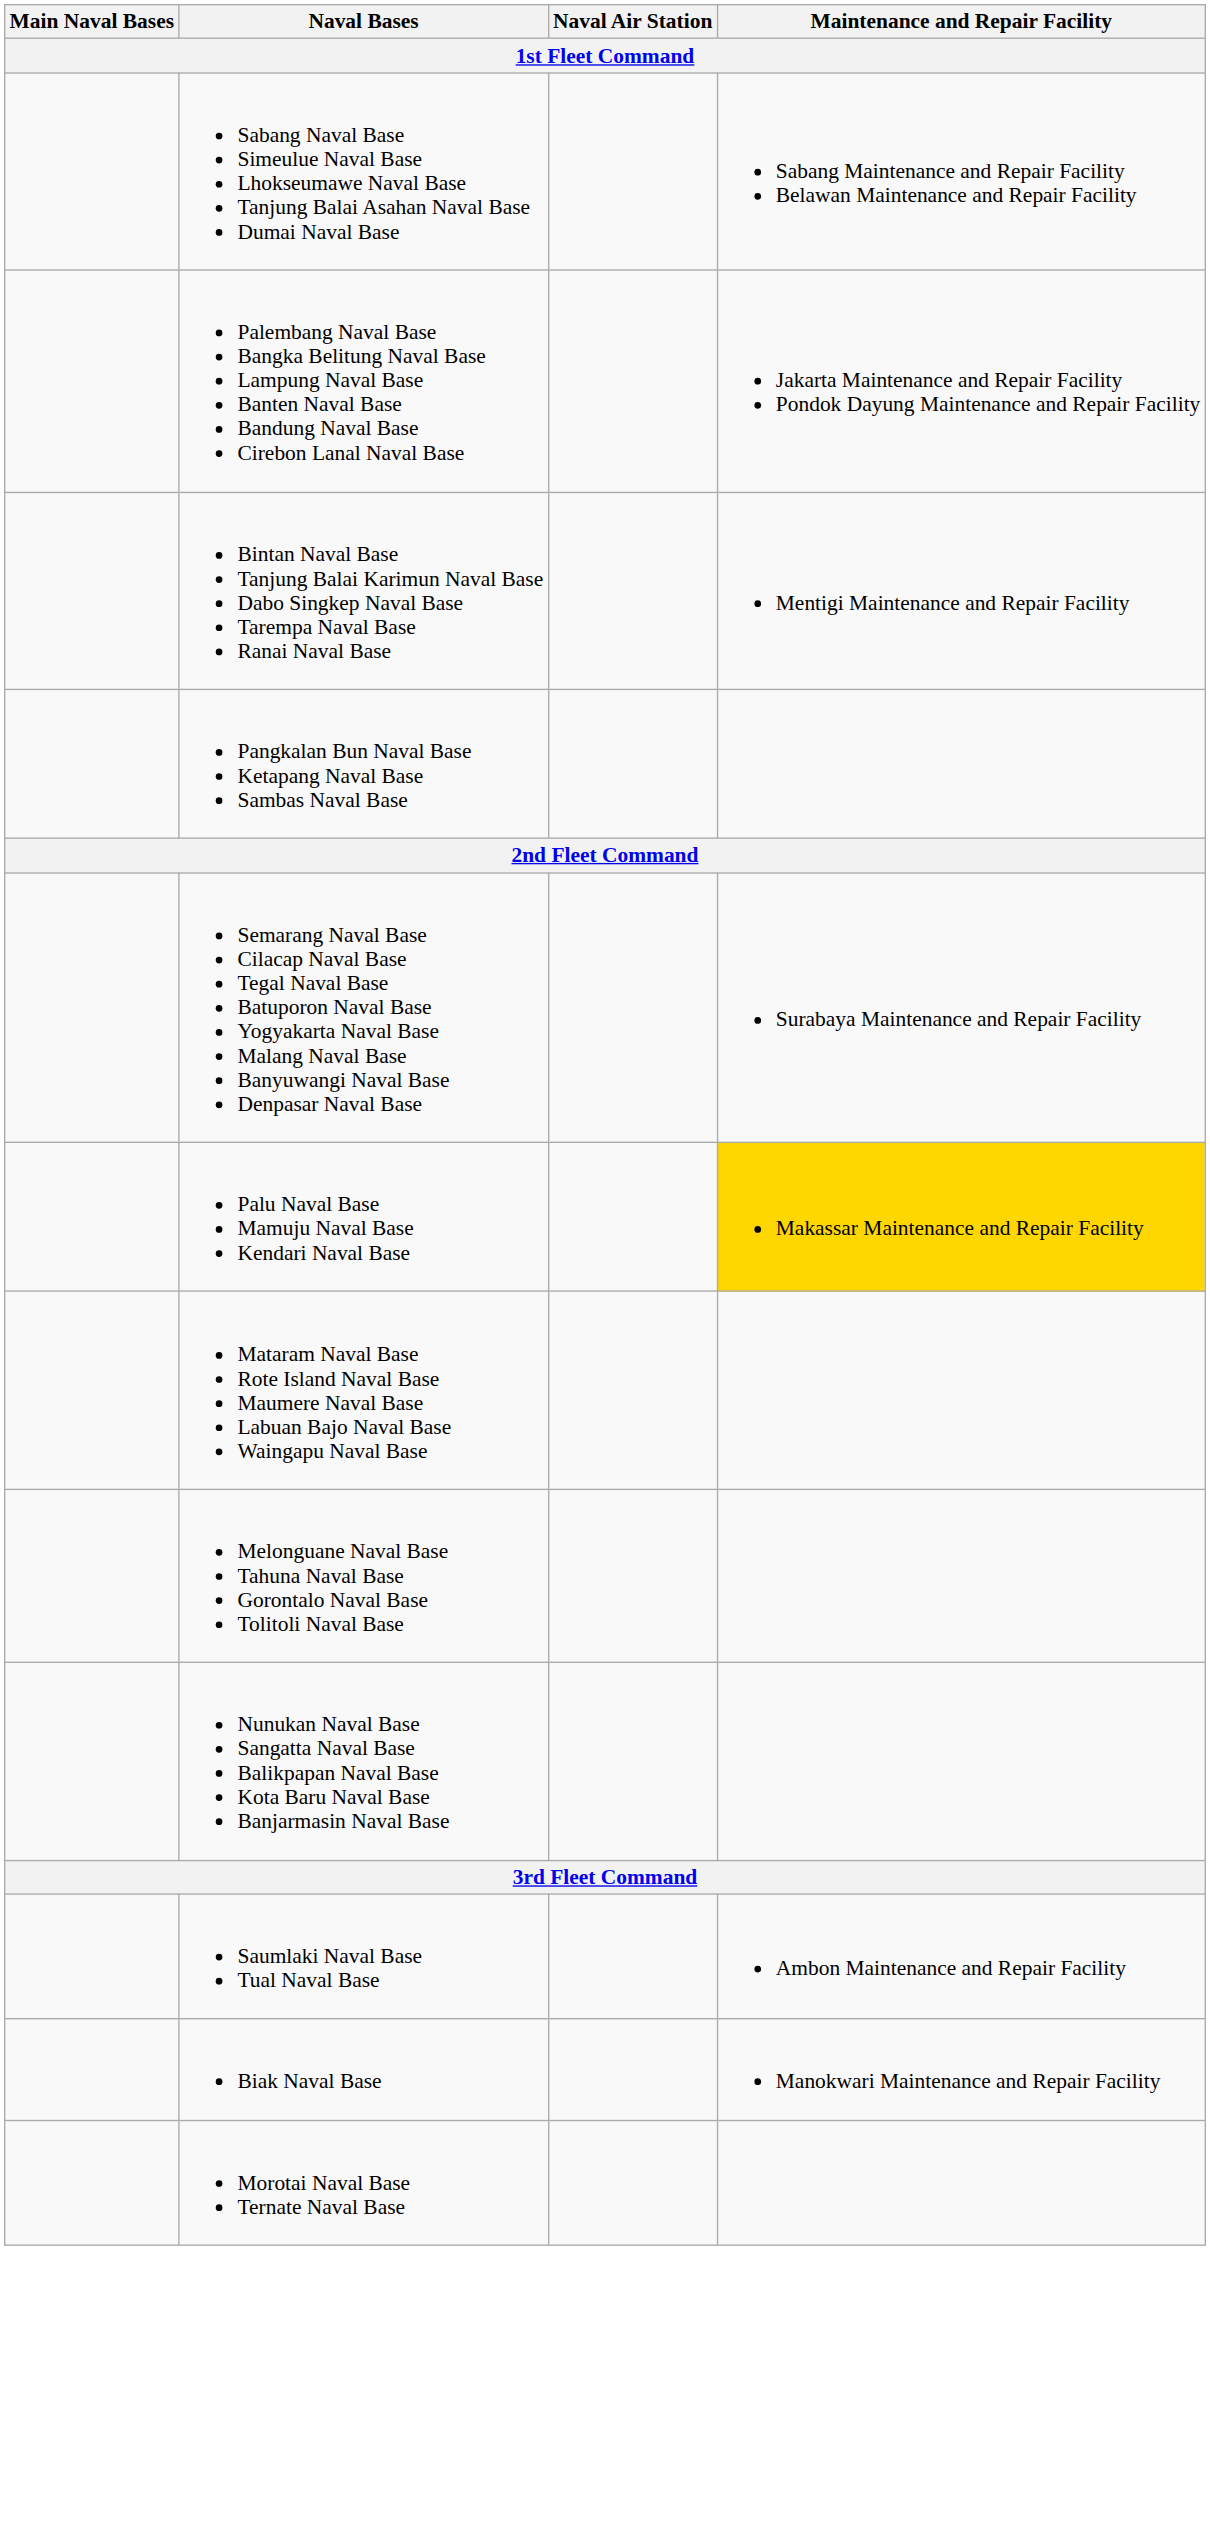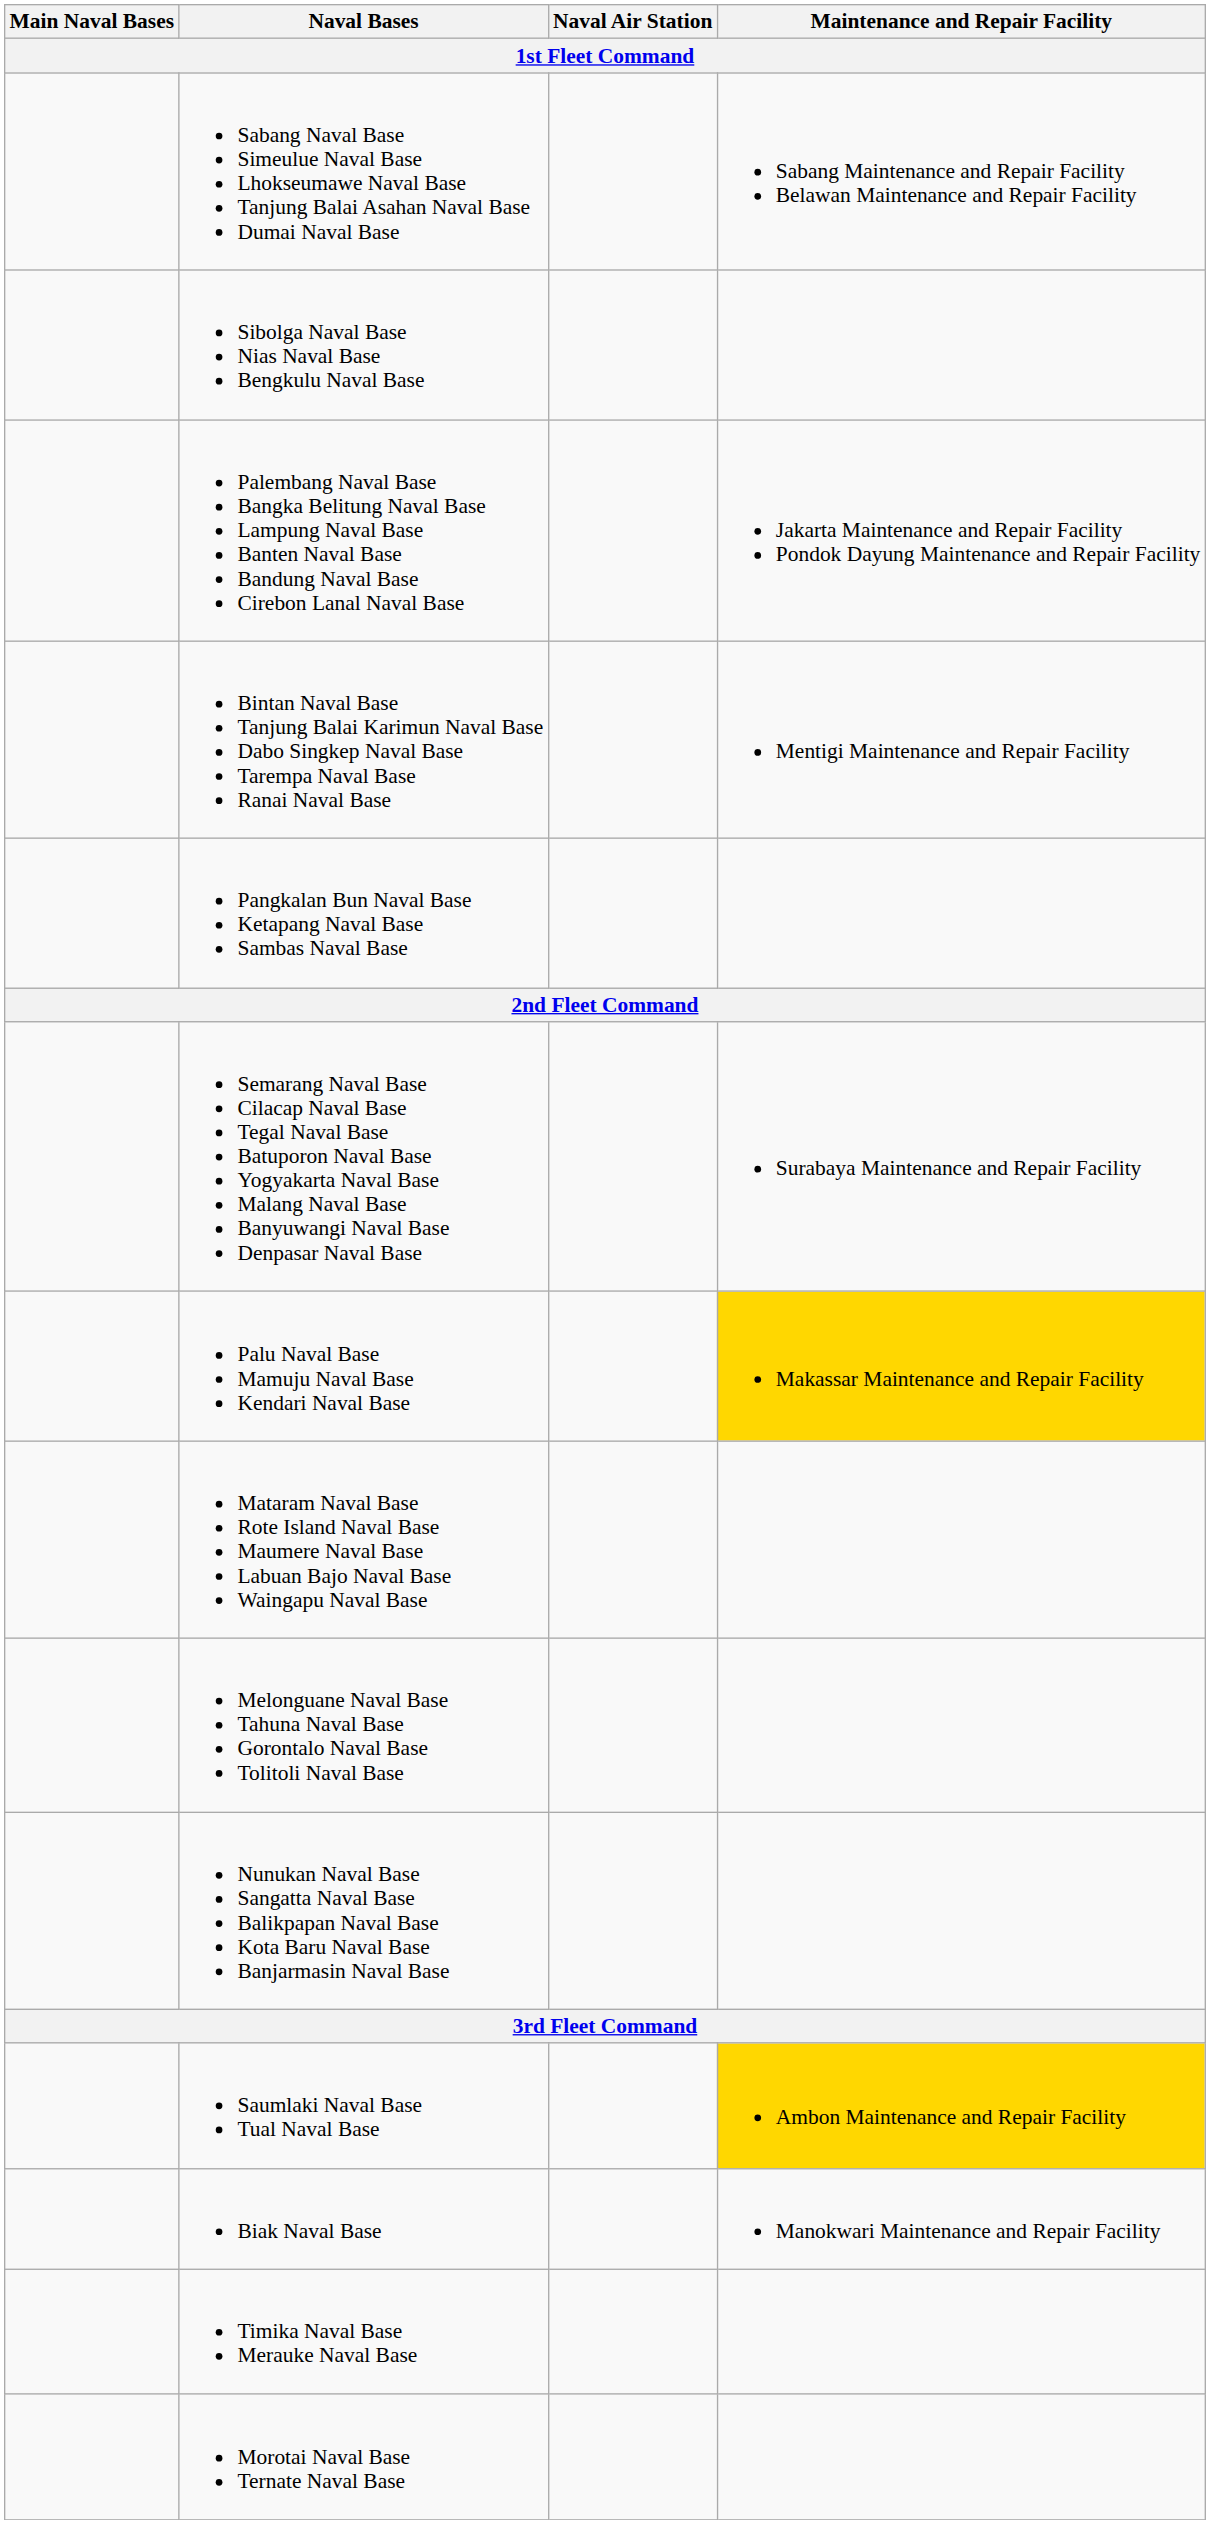+ row: Sibolga Naval Base Nias Naval Base Bengkulu Naval Base
Saumlaki Naval Base Tual Naval Base | Maintenance and Repair Facility: no background -> gold background
+ row: Timika Naval Base Merauke Naval Base
